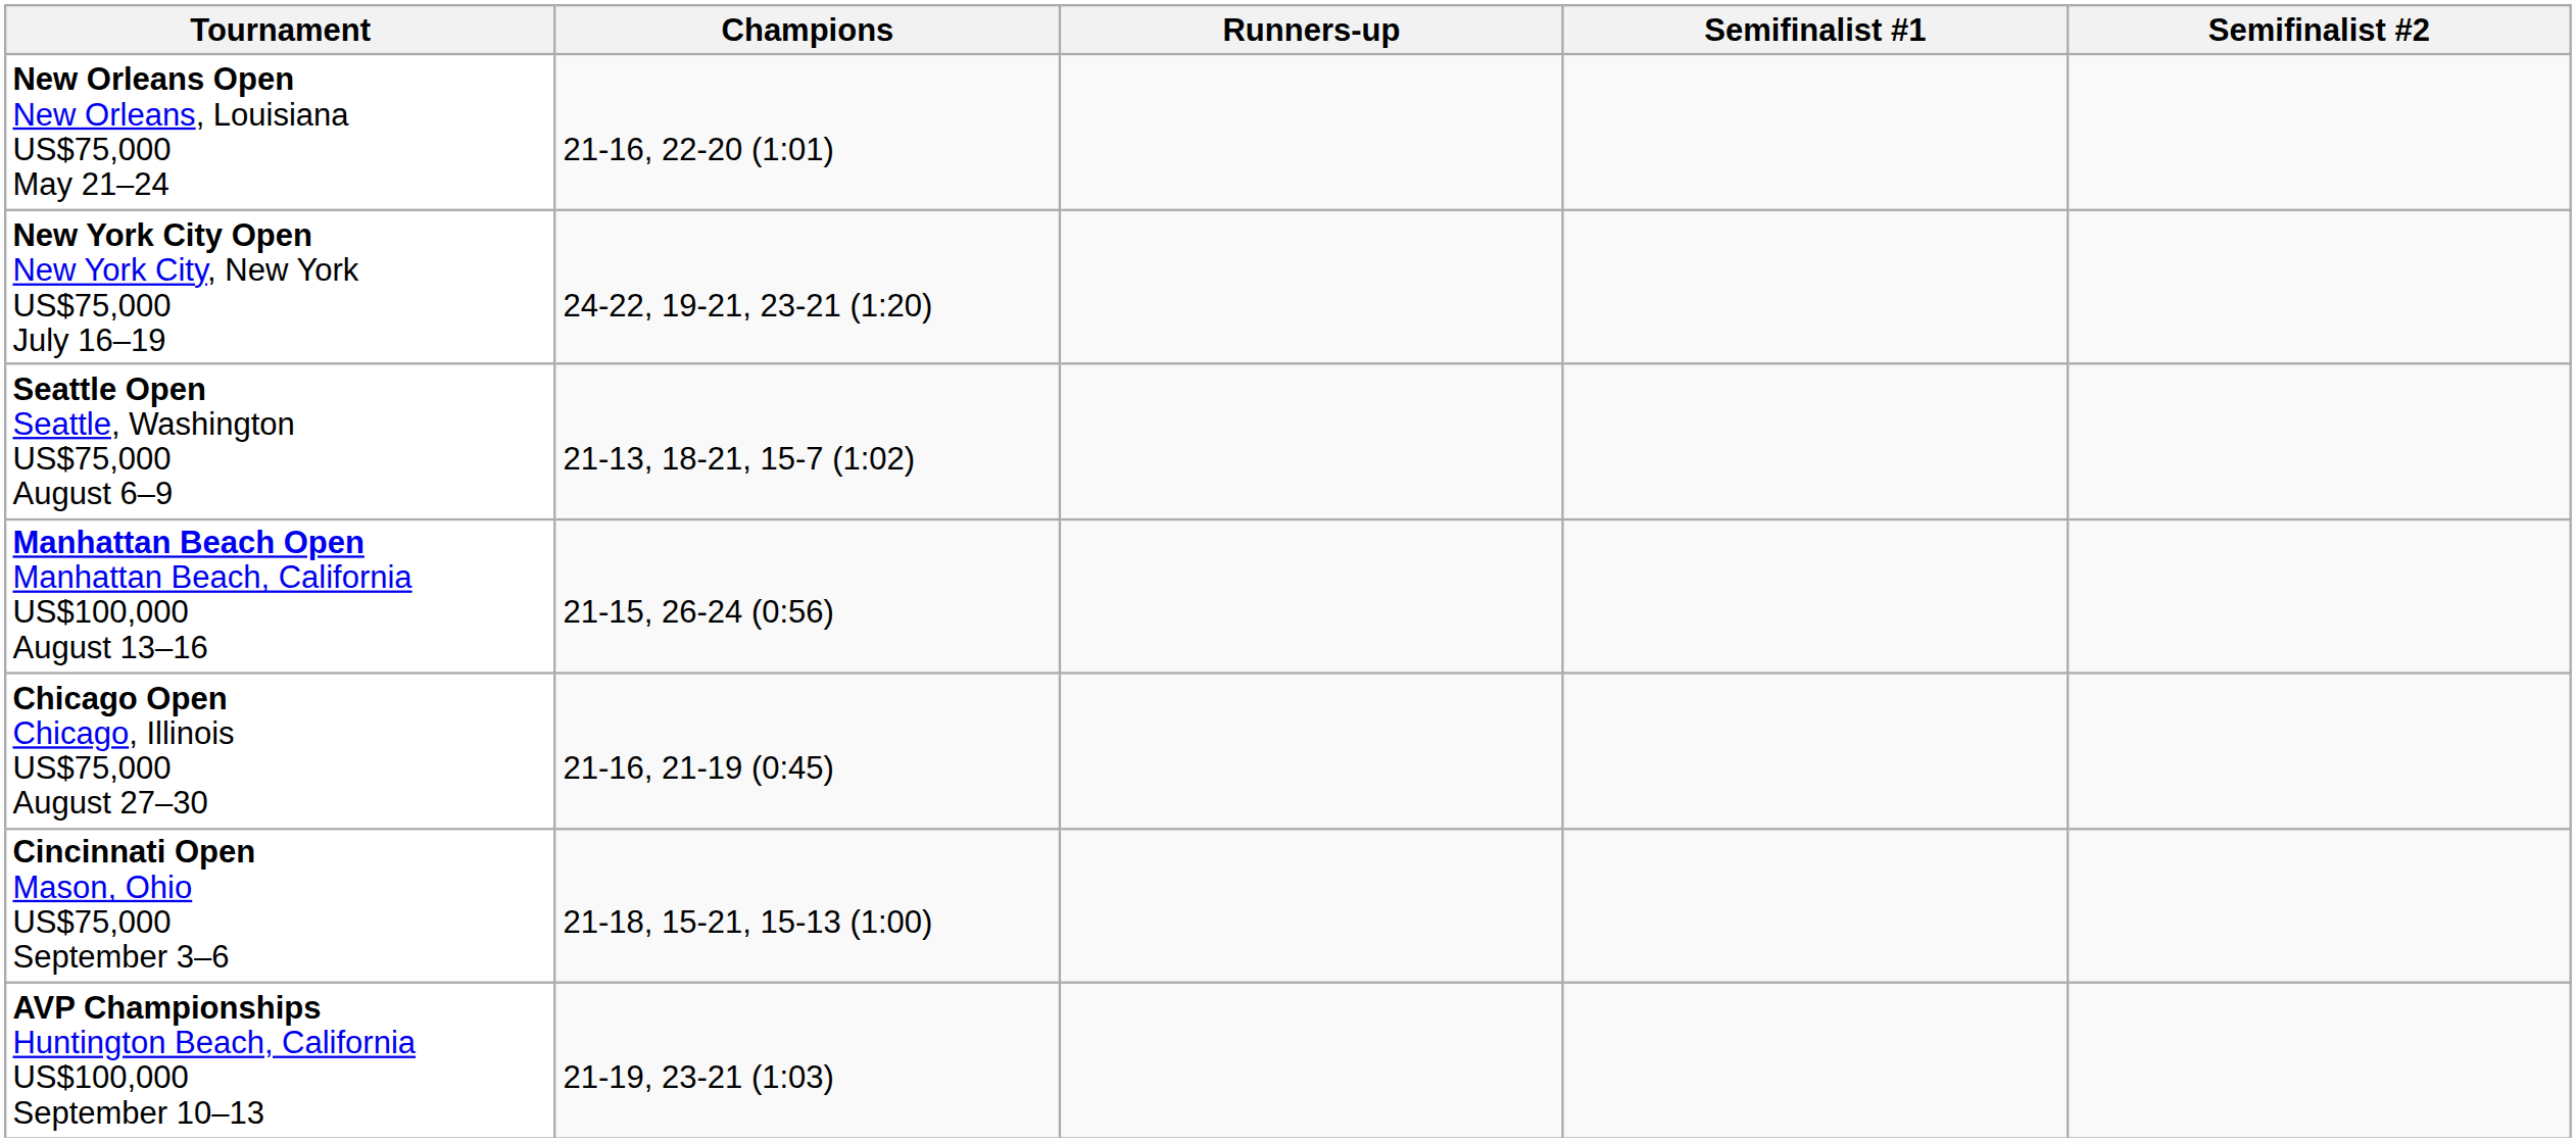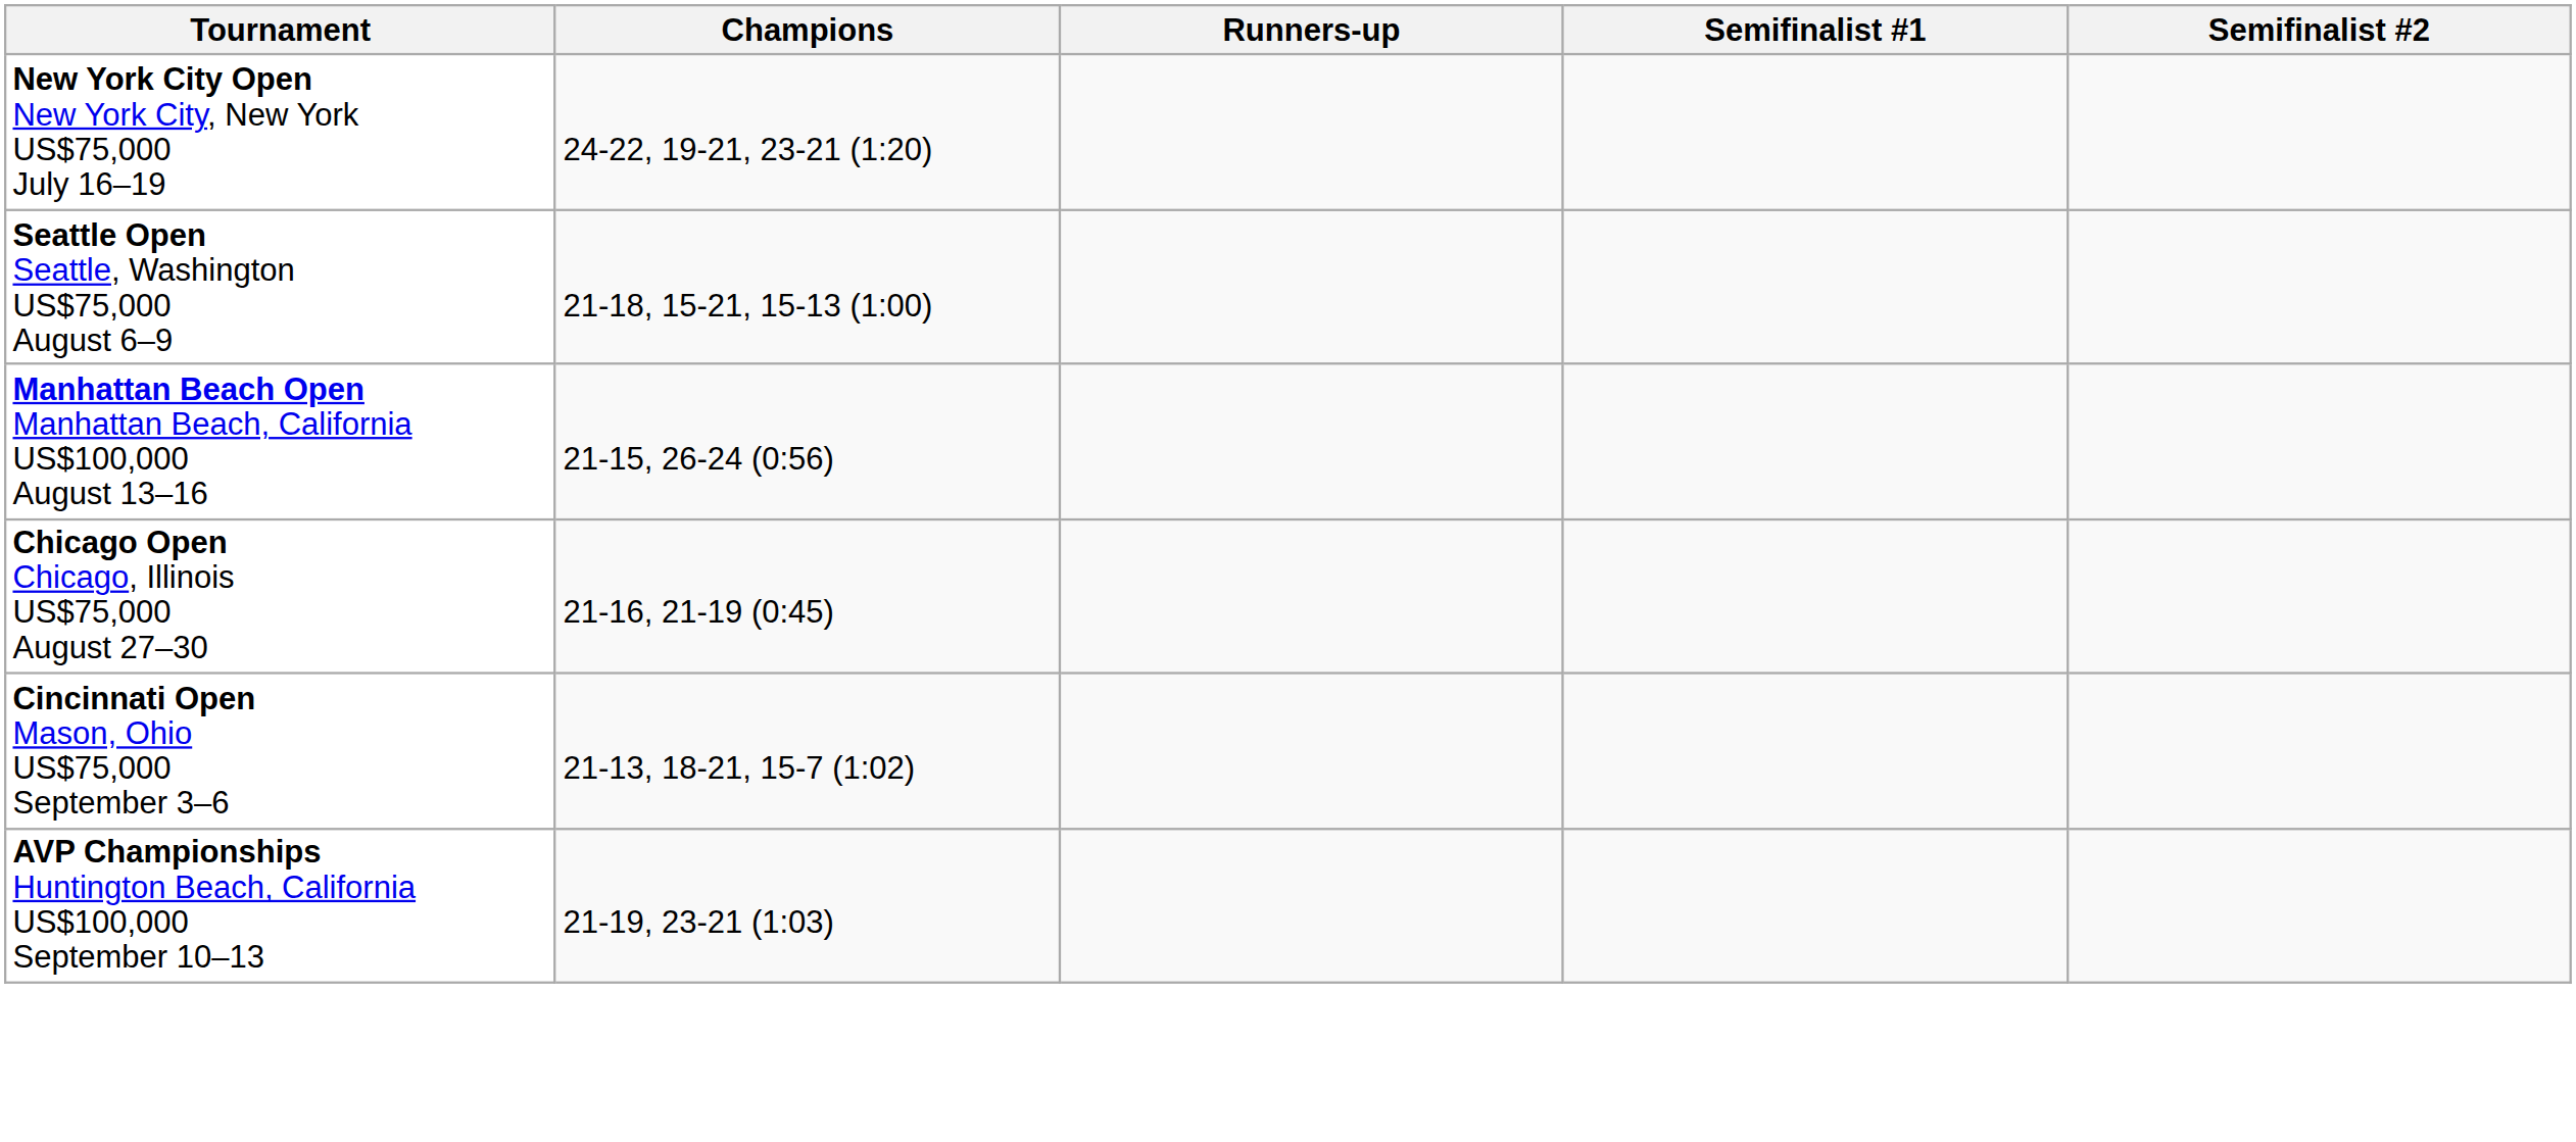- row: New Orleans Open New Orleans, Louisiana US$75,000 May 21–24 | 21-16, 22-20 (1:01)
Seattle Open Seattle, Washington US$75,000 August 6–9 | Champions: 21-13, 18-21, 15-7 (1:02) -> 21-18, 15-21, 15-13 (1:00)
Cincinnati Open Mason, Ohio US$75,000 September 3–6 | Champions: 21-18, 15-21, 15-13 (1:00) -> 21-13, 18-21, 15-7 (1:02)
